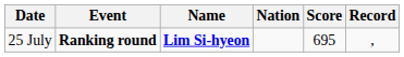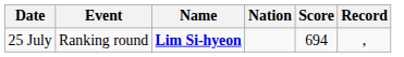25 July | Event: bold -> normal
25 July | Score: 695 -> 694
